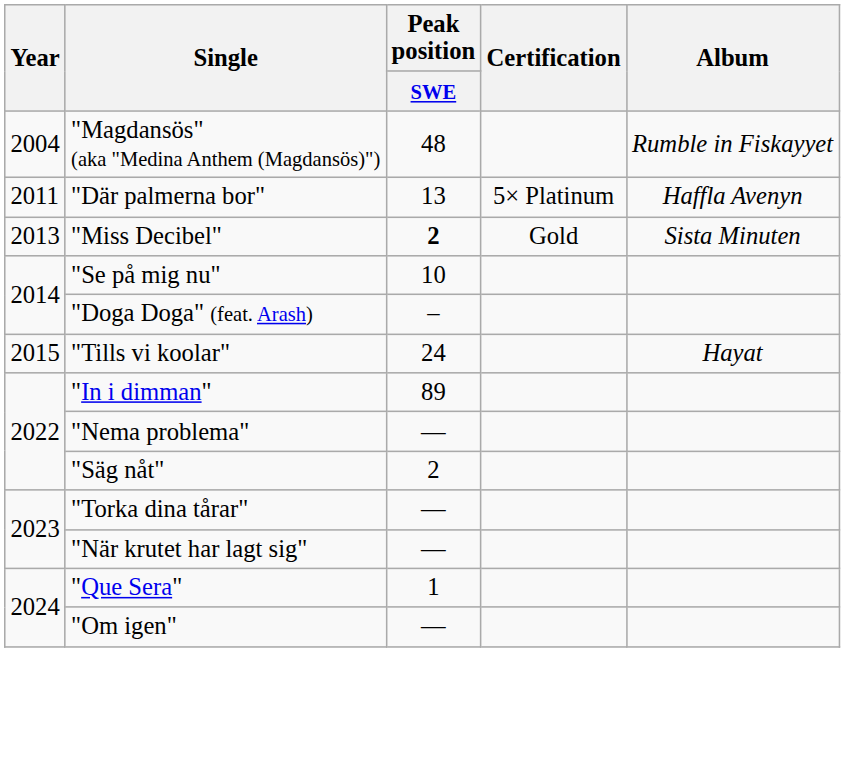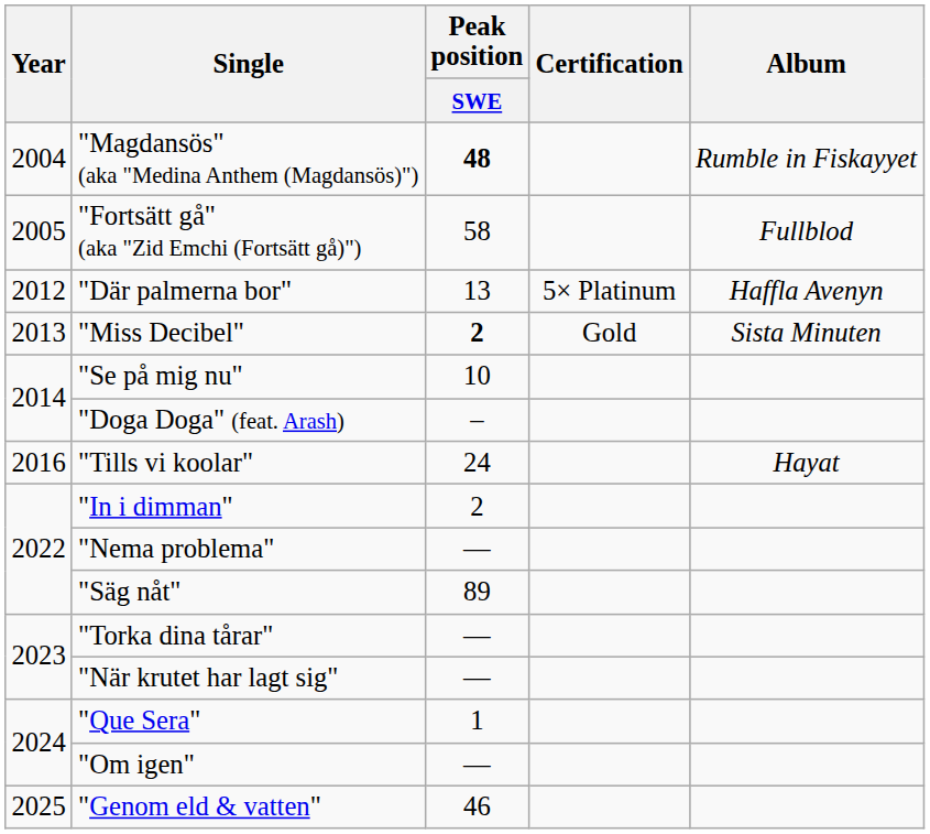"Magdansös" (aka "Medina Anthem (Magdansös)") | Peak position / SWE: normal -> bold
+ row: 2005 | "Fortsätt gå" (aka "Zid Emchi (Fortsätt gå)") | 58 | Fullblod
"Där palmerna bor" | Year: 2011 -> 2012
"Tills vi koolar" | Year: 2015 -> 2016
"In i dimman" | Peak position / SWE: 89 -> 2
"Säg nåt" | Peak position / SWE: 2 -> 89
+ row: 2025 | "Genom eld & vatten" | 46
